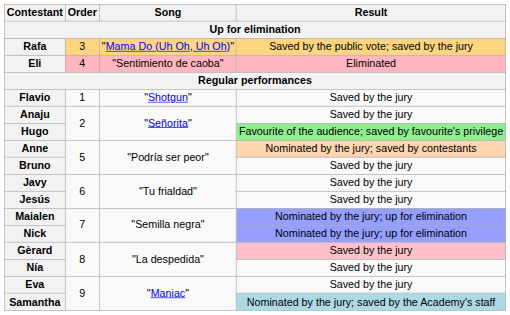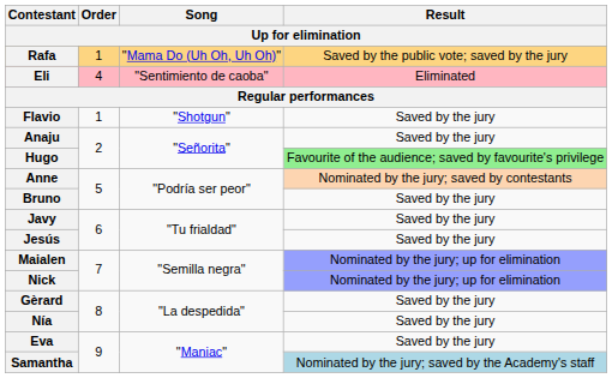Rafa | Order: 3 -> 1
Gèrard | Result: pink background -> no background
